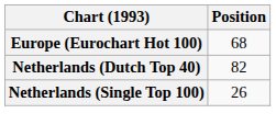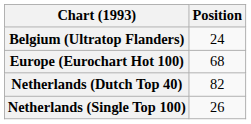+ row: Belgium (Ultratop Flanders) | 24
